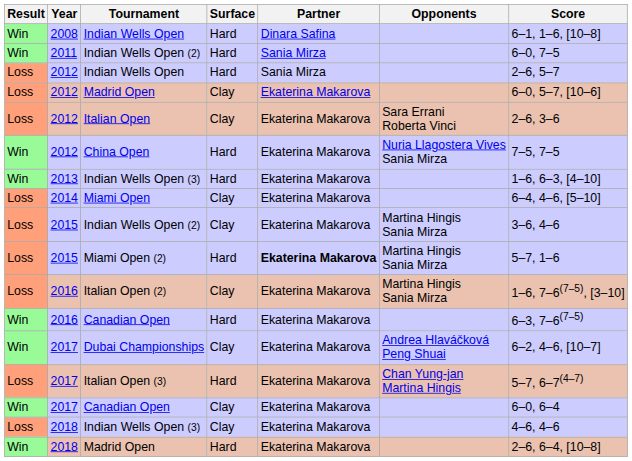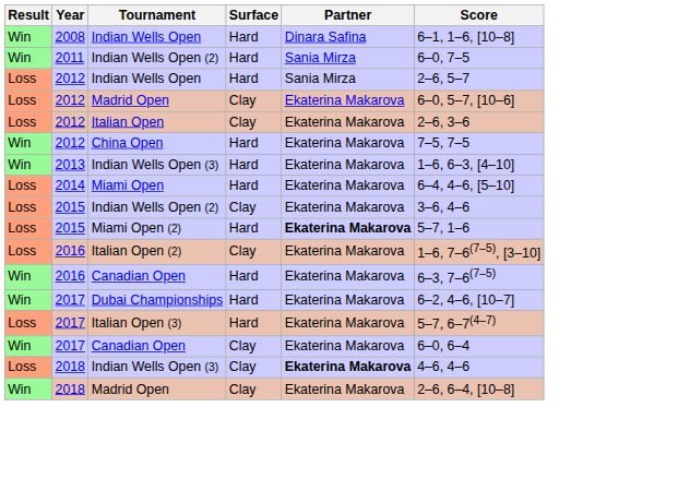- column: Opponents | Sara Errani Roberta Vinci | Nuria Llagostera Vives Sania Mirza | Martina Hingis Sania Mirza | Martina Hingis Sania Mirza | Martina Hingis Sania Mirza | Andrea Hlaváčková Peng Shuai | Chan Yung-jan Martina Hingis
Miami Open | Surface: Clay -> Hard
Dubai Championships | Surface: Clay -> Hard
2018 / Indian Wells Open (3) | Partner: normal -> bold
2018 / Madrid Open | Surface: Hard -> Clay
